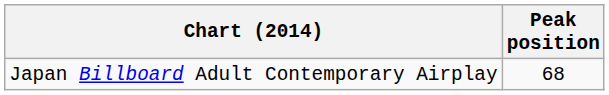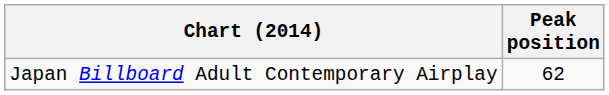Japan Billboard Adult Contemporary Airplay | Peak position: 68 -> 62
